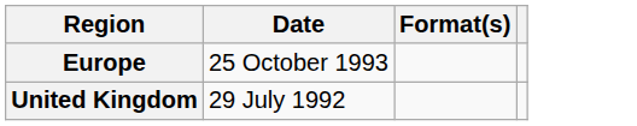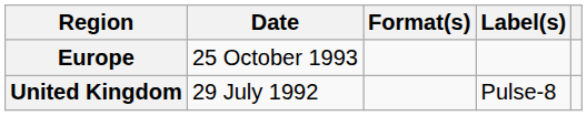+ column: Label(s) | Pulse-8
